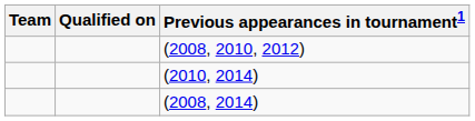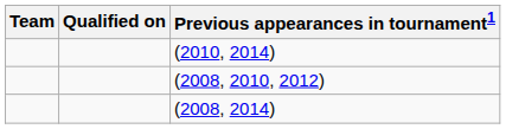rows swapped: (2010, 2014) <-> (2008, 2010, 2012)
